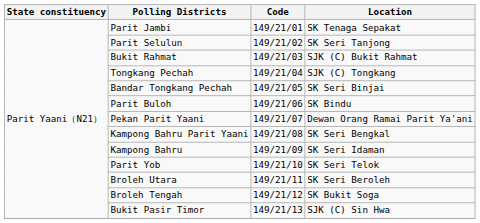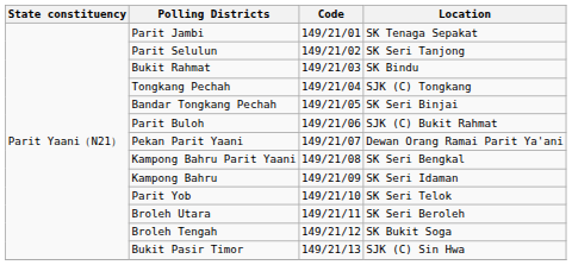Bukit Rahmat | Location: SJK (C) Bukit Rahmat -> SK Bindu
Parit Buloh | Location: SK Bindu -> SJK (C) Bukit Rahmat
